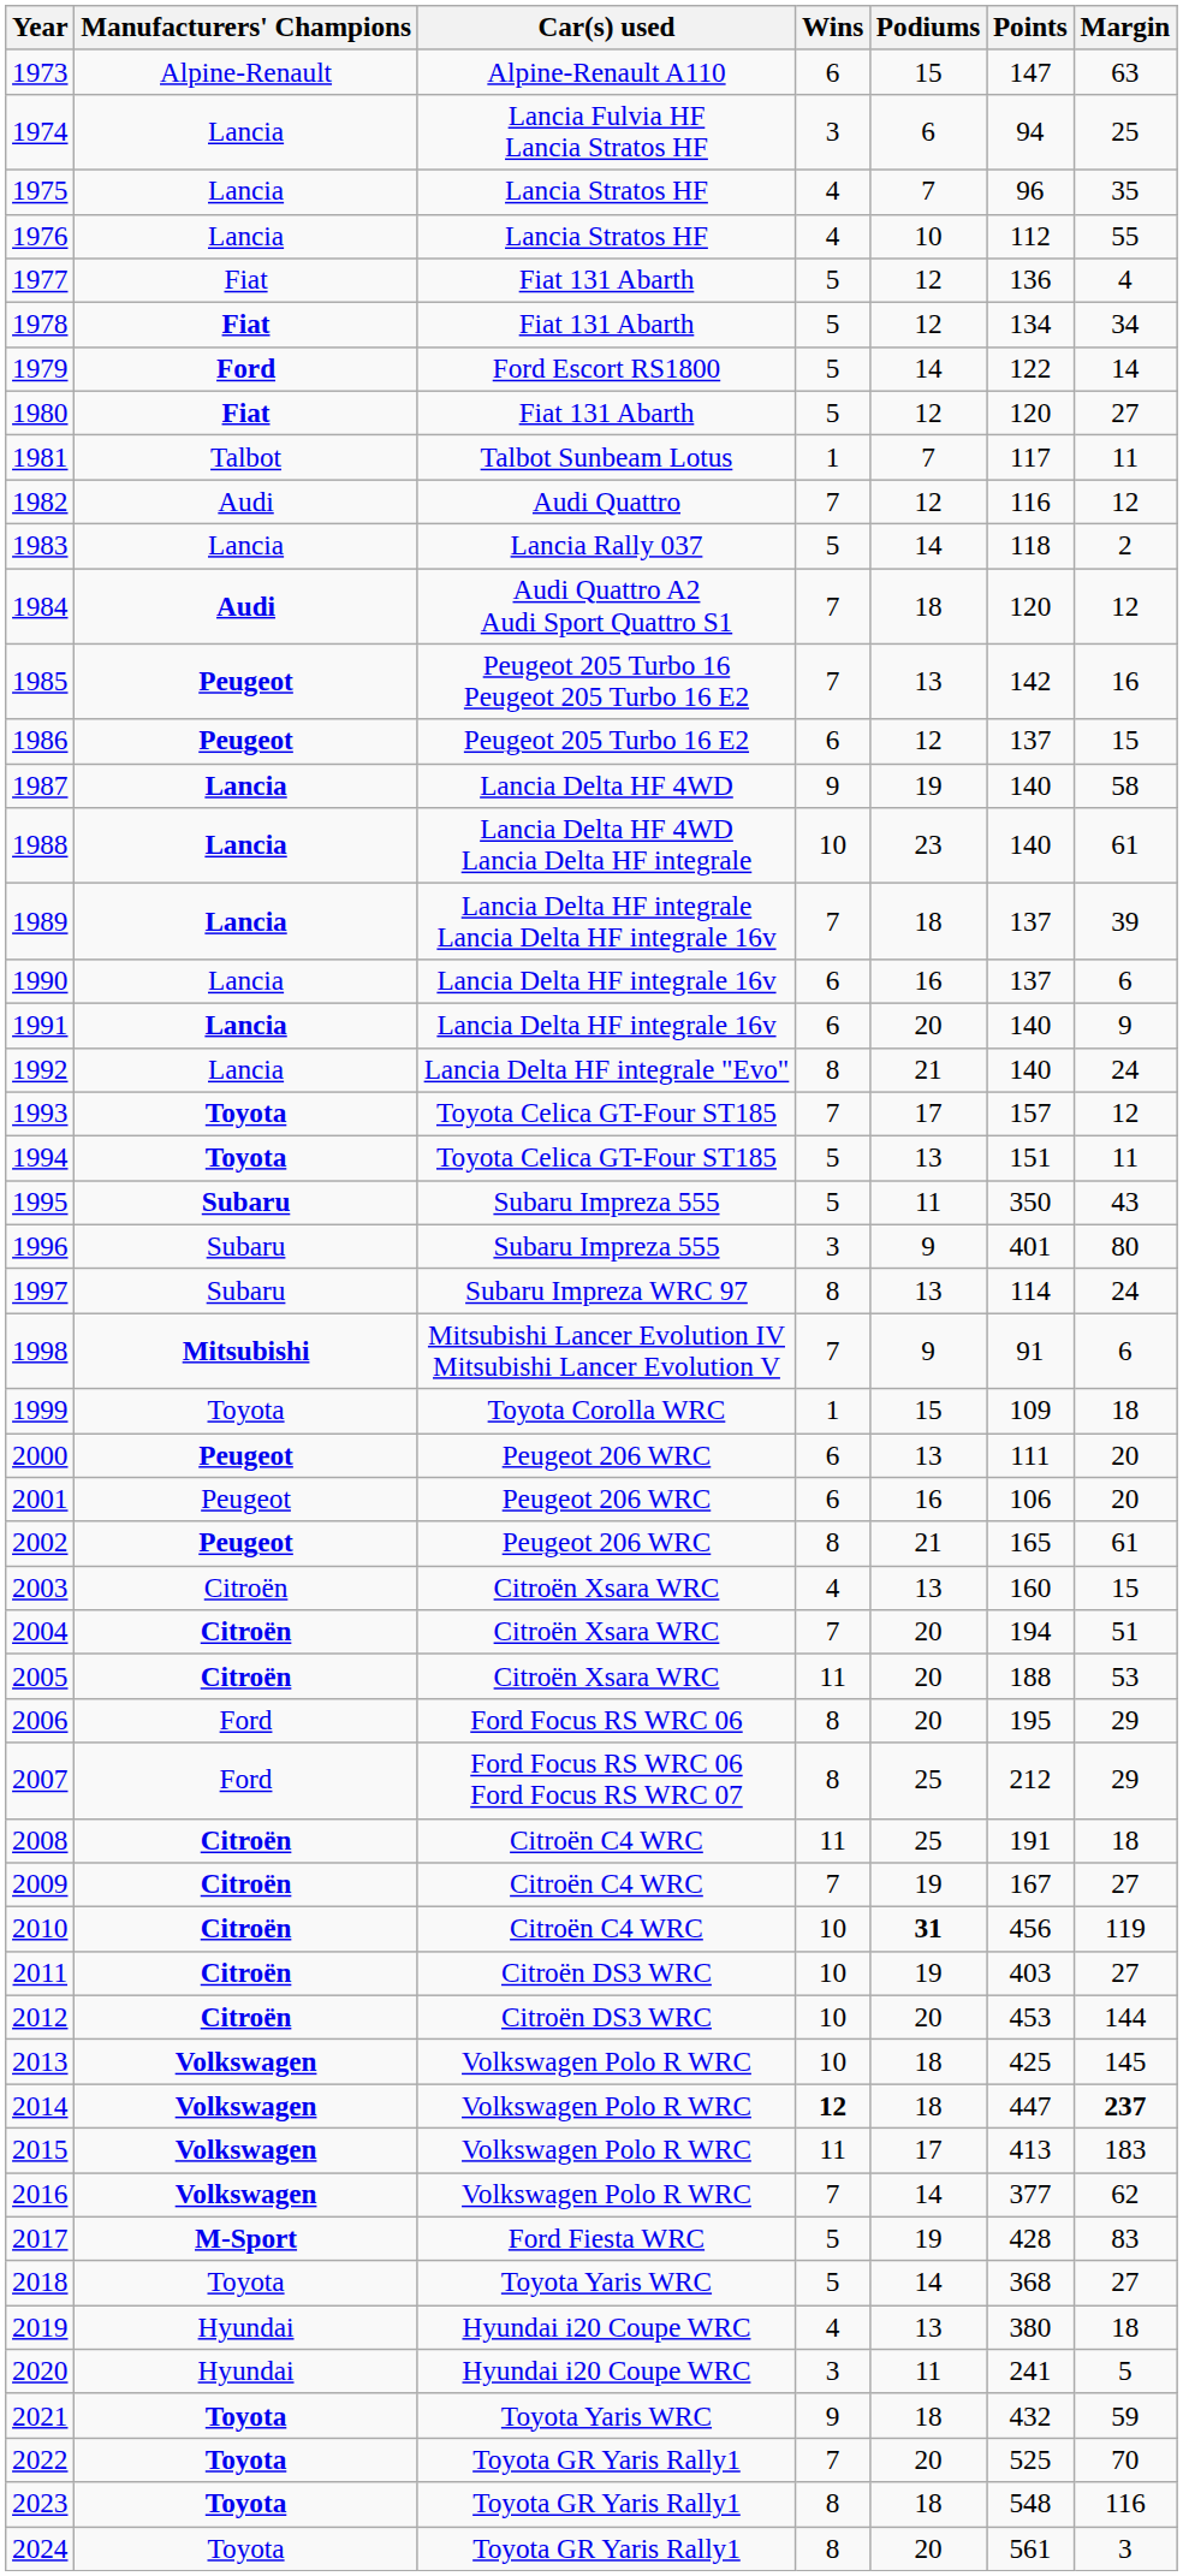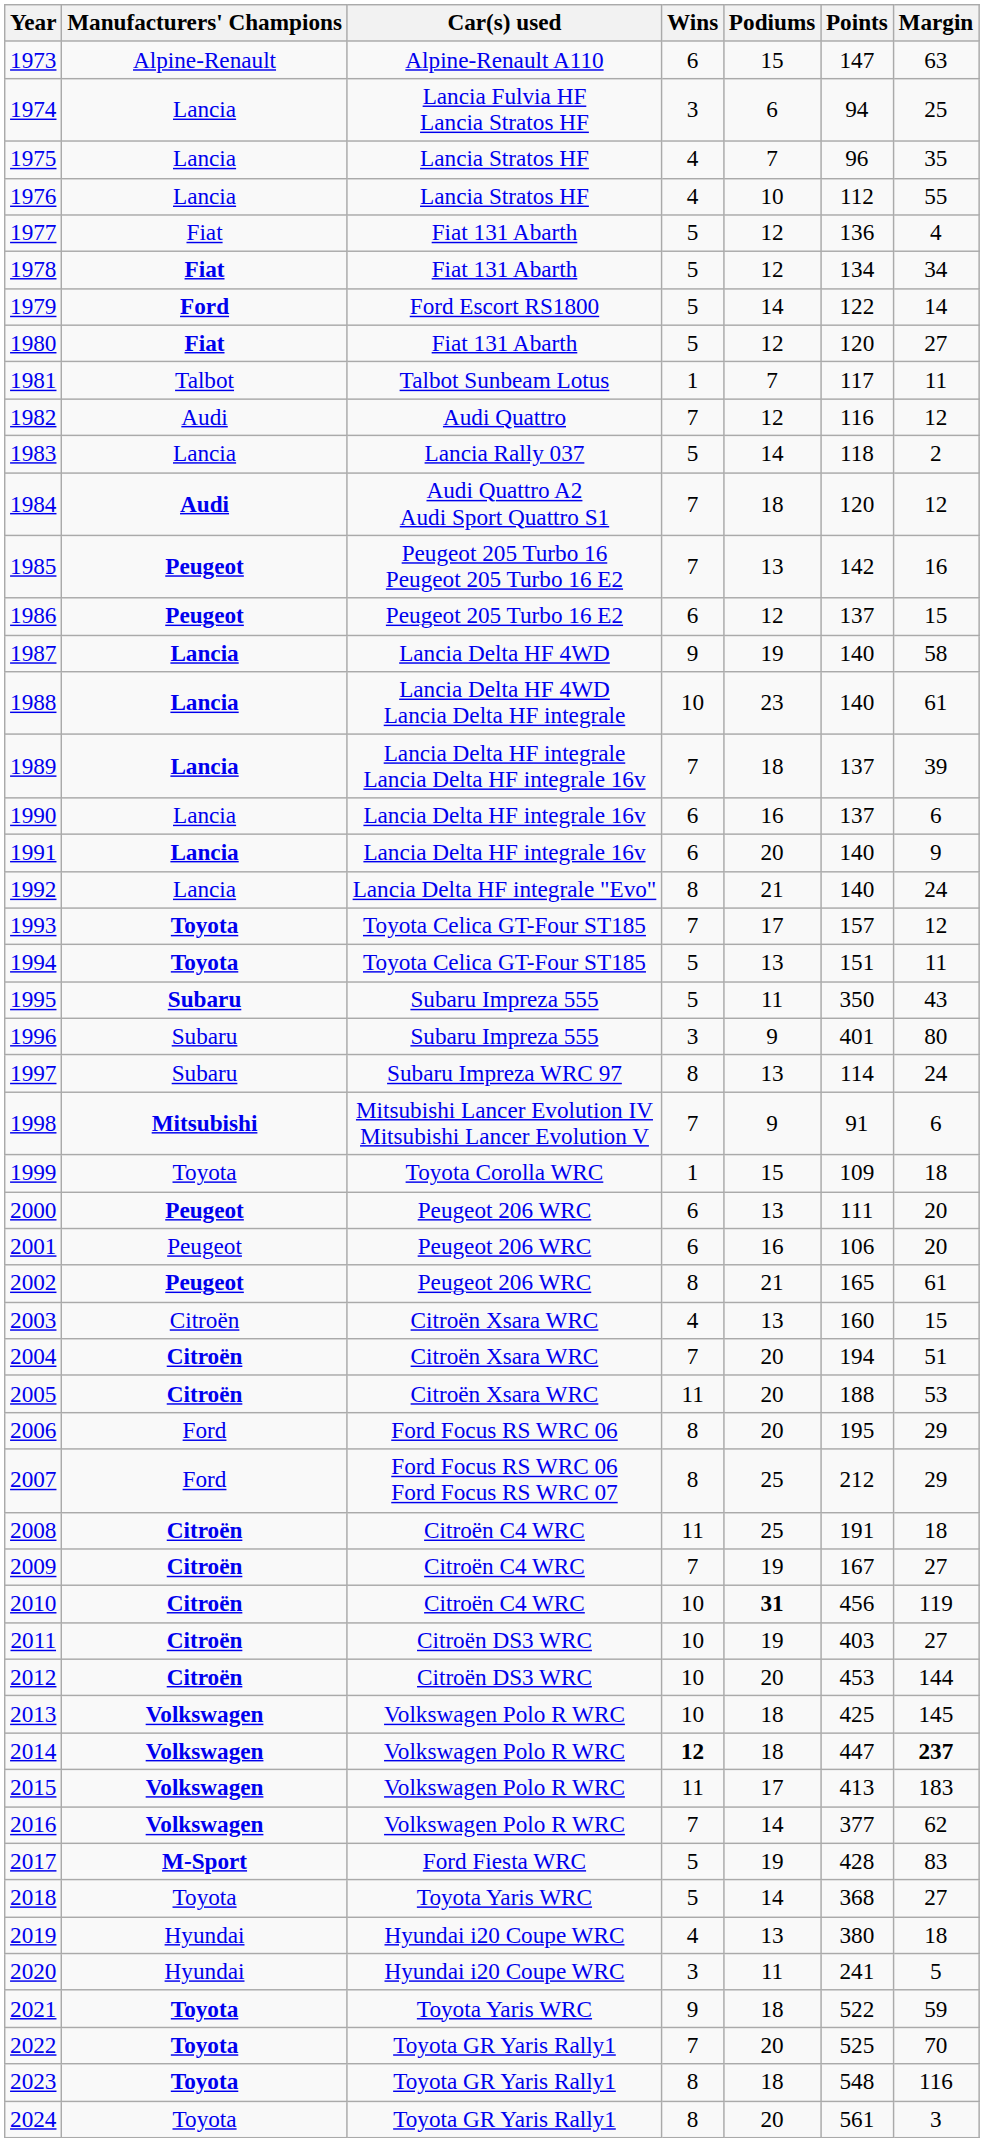2021 | Points: 432 -> 522
